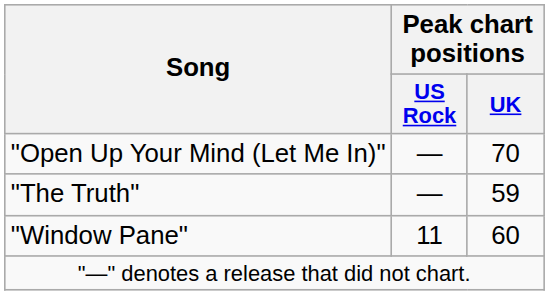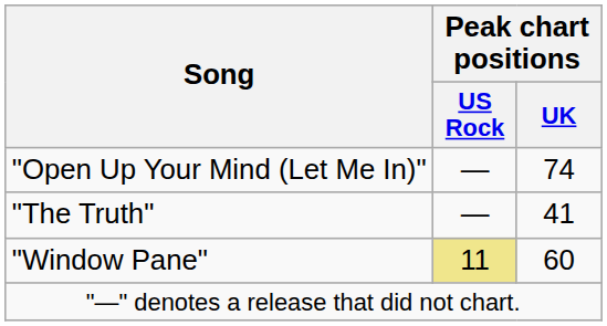"Open Up Your Mind (Let Me In)" | Peak chart positions / UK: 70 -> 74
"The Truth" | Peak chart positions / UK: 59 -> 41
"Window Pane" | Peak chart positions / US Rock: no background -> khaki background
